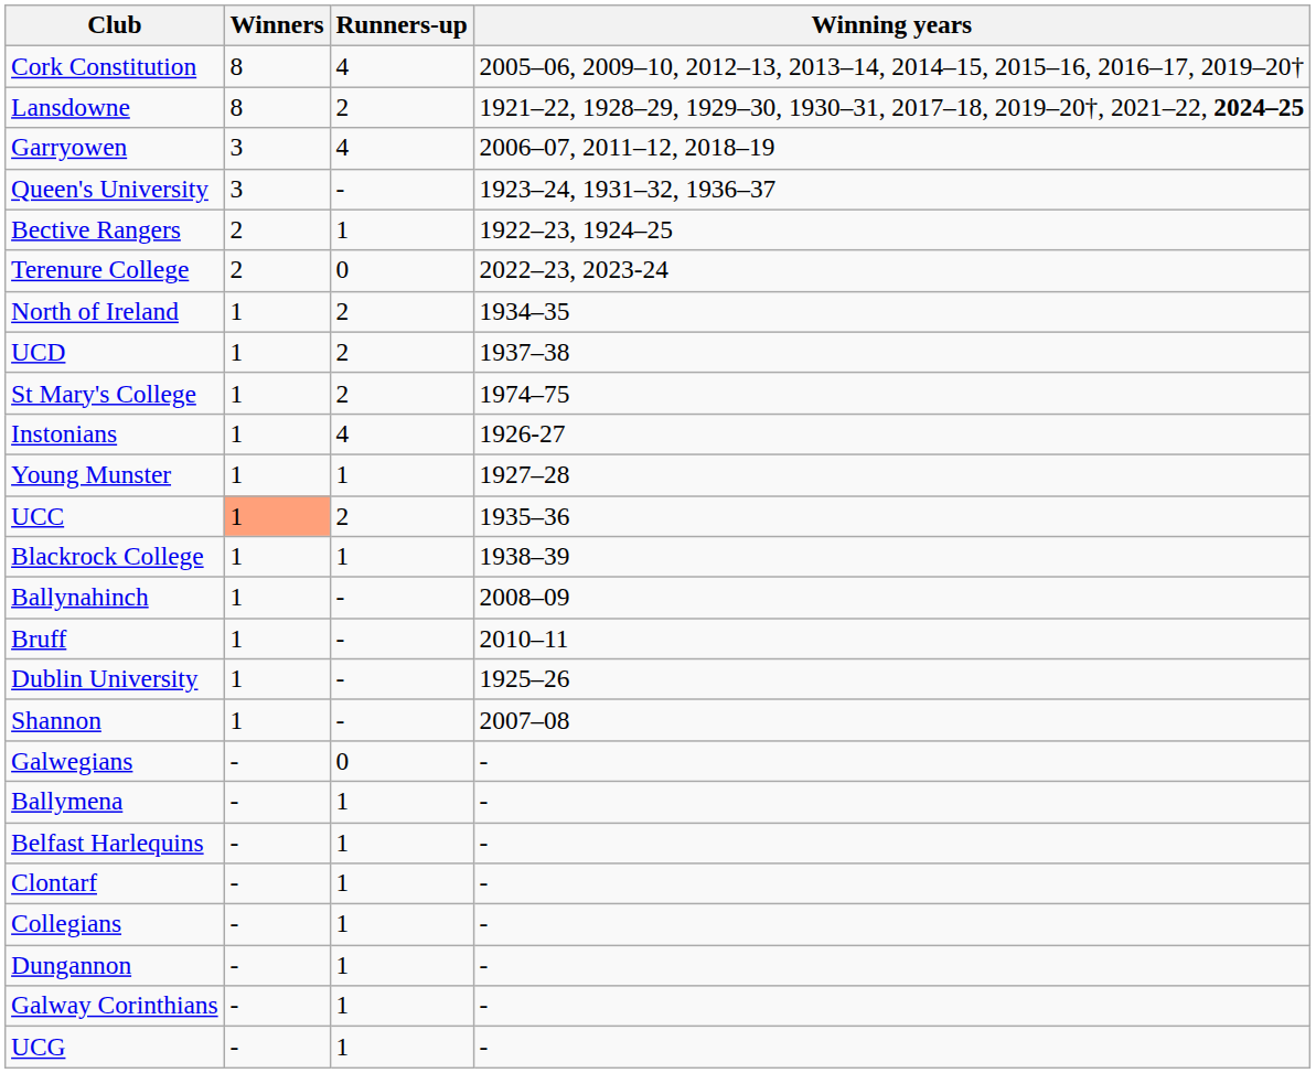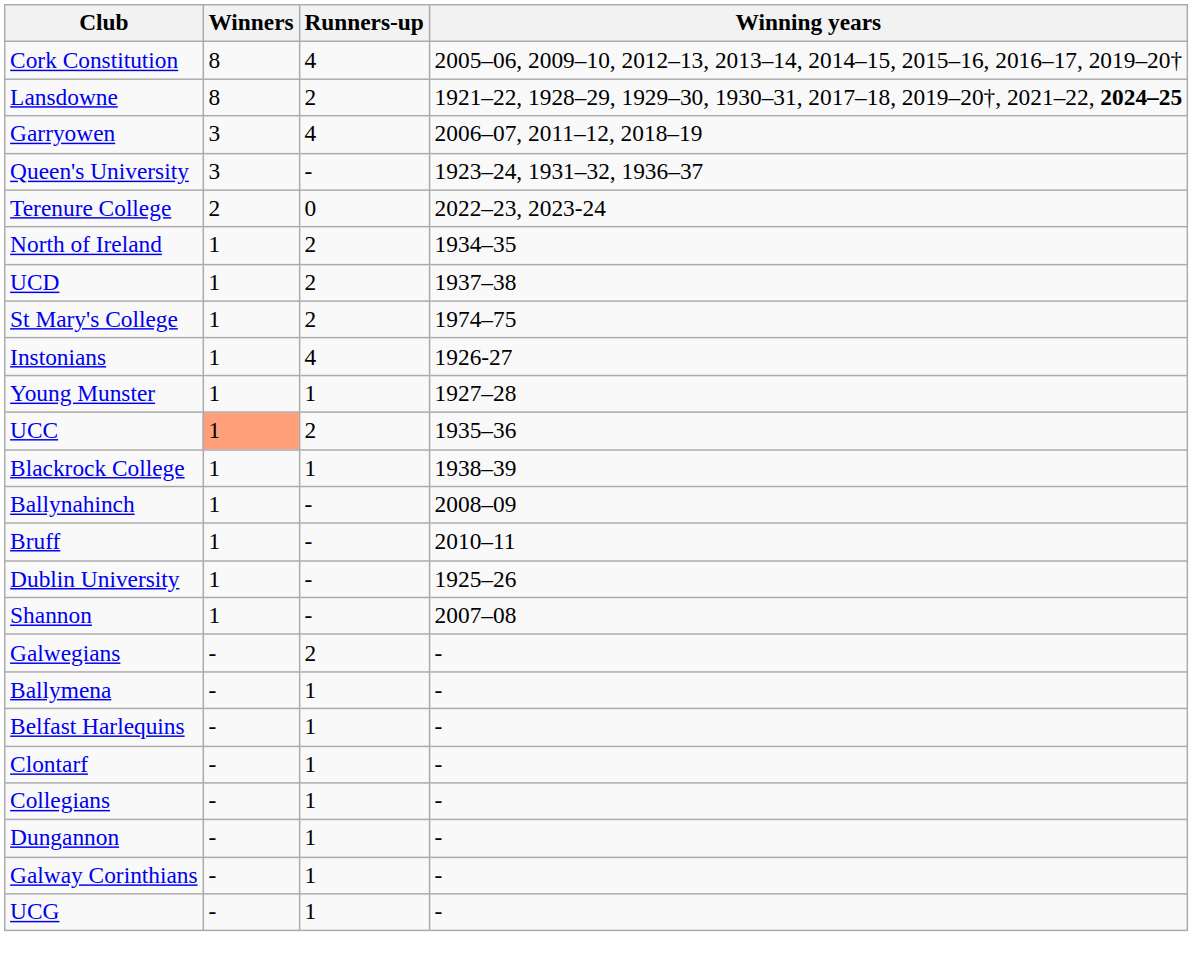- row: Bective Rangers | 2 | 1 | 1922–23, 1924–25
Galwegians | Runners-up: 0 -> 2
